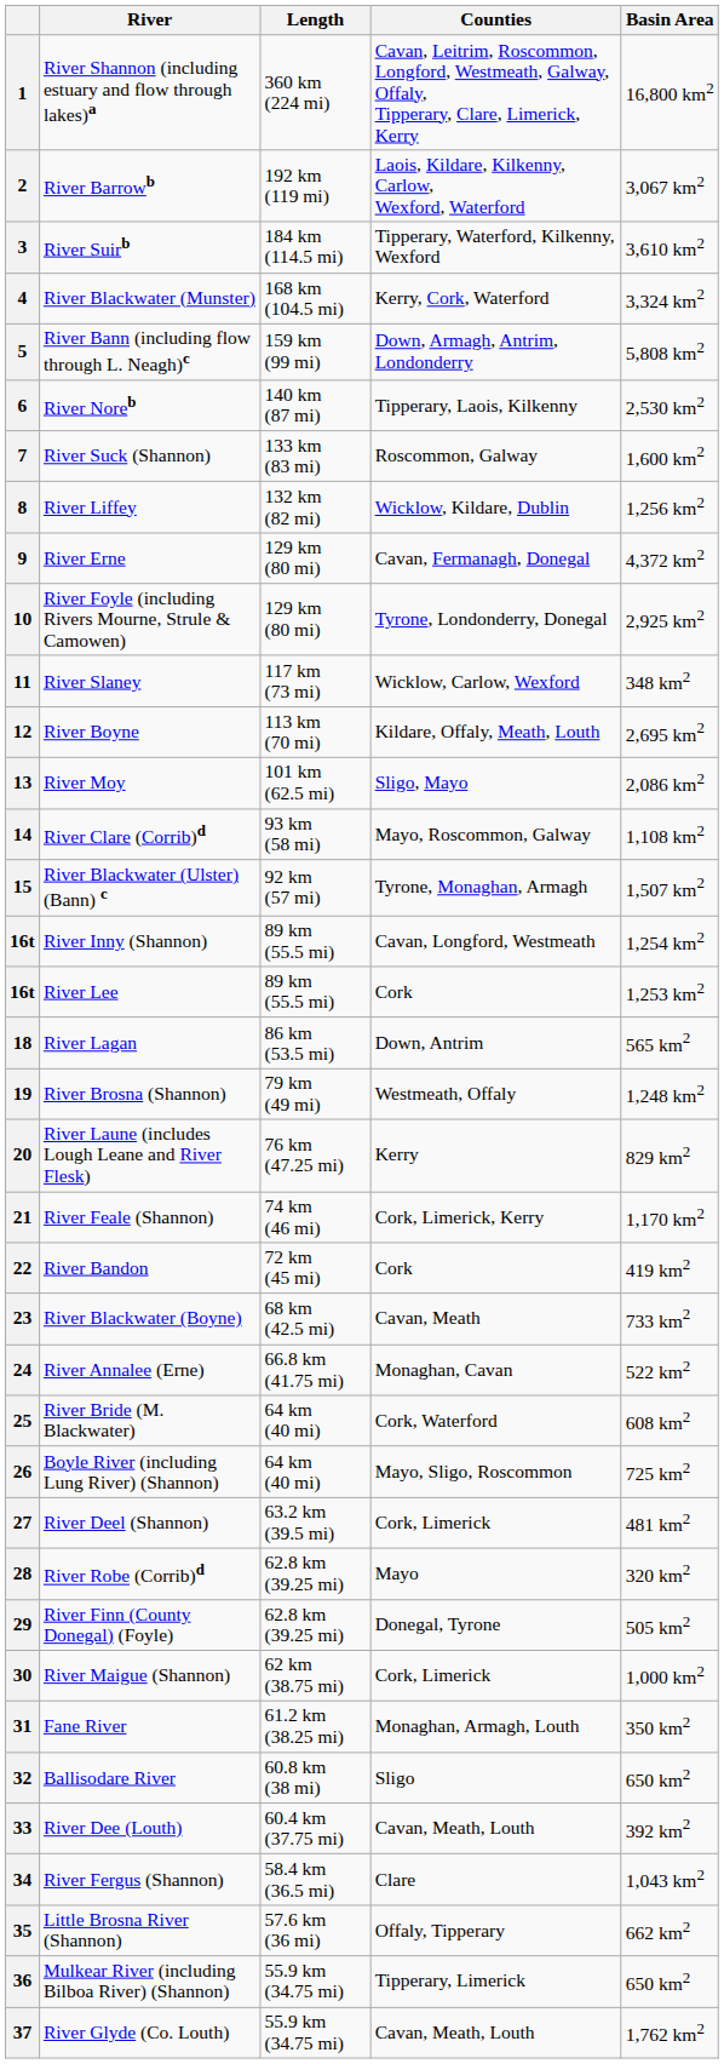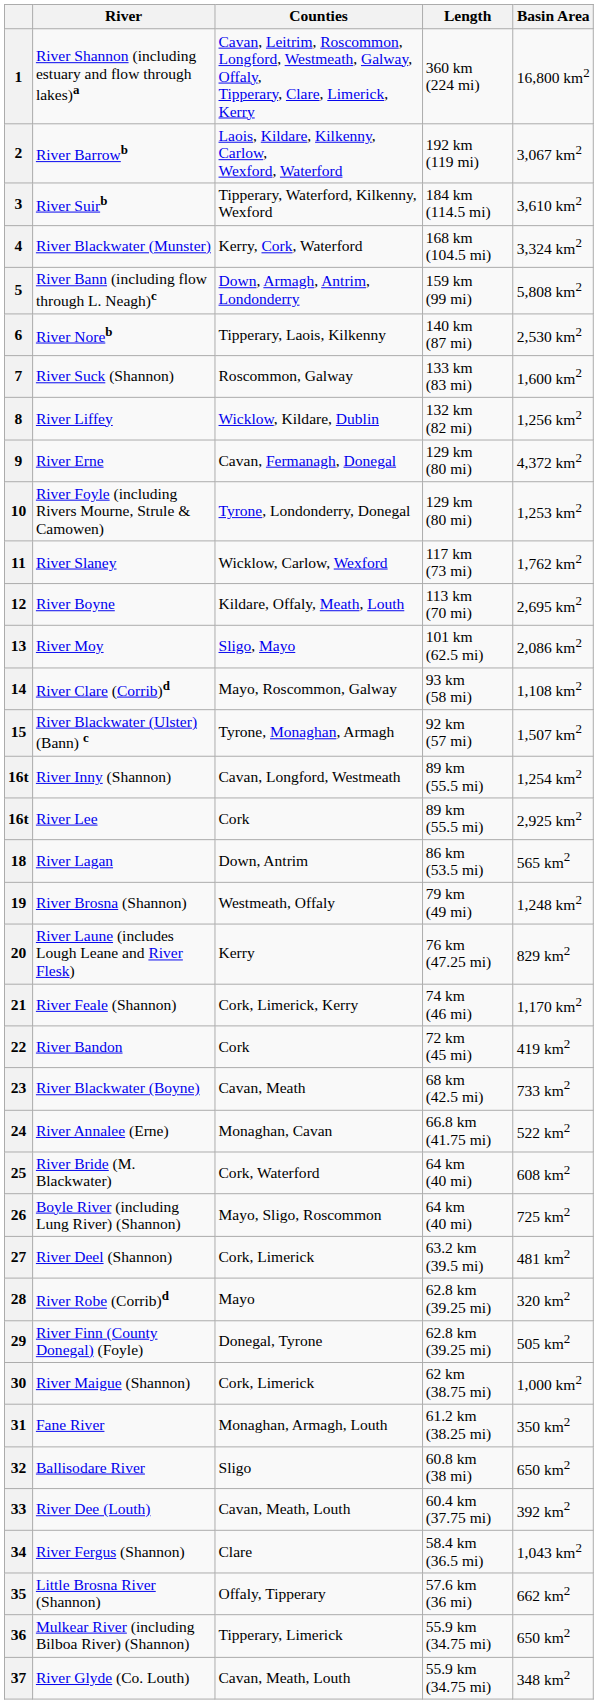columns swapped: Counties <-> Length
10 | Basin Area: 2,925 km2 -> 1,253 km2
11 | Basin Area: 348 km2 -> 1,762 km2
16t / River Lee | Basin Area: 1,253 km2 -> 2,925 km2
37 | Basin Area: 1,762 km2 -> 348 km2
